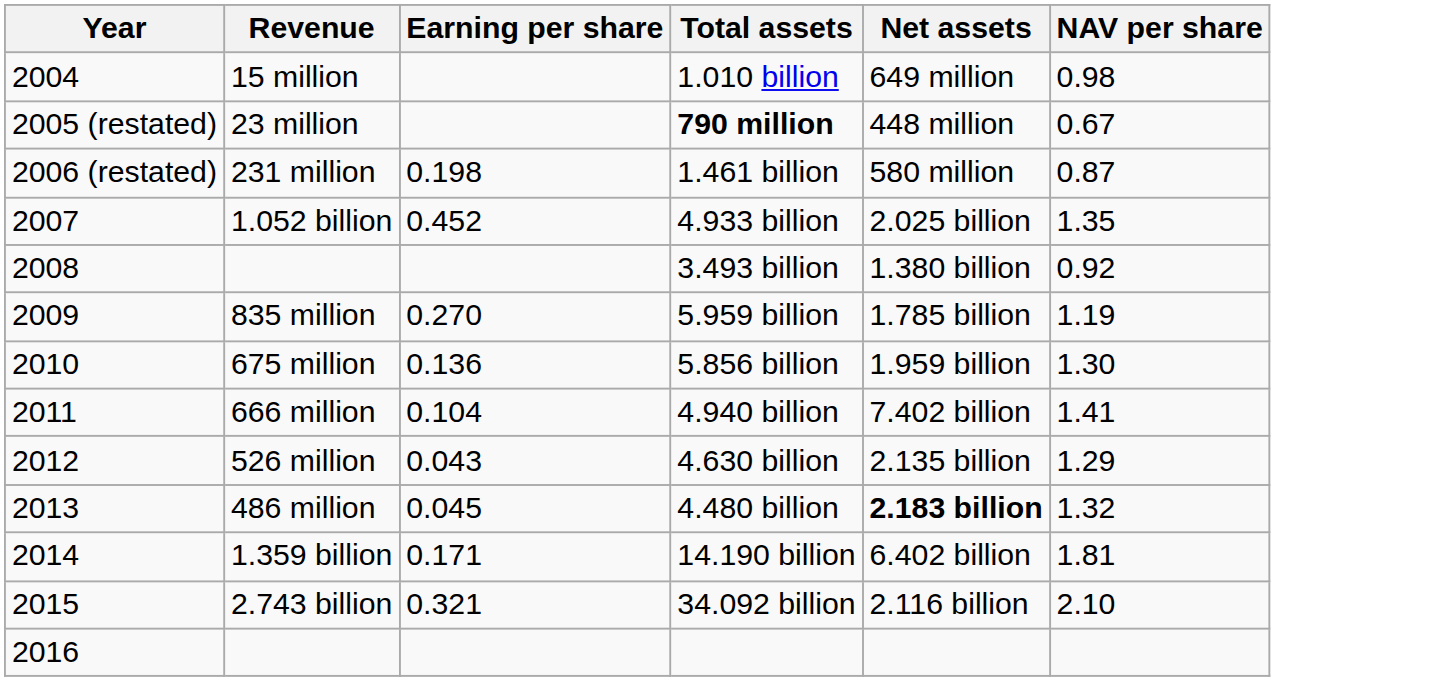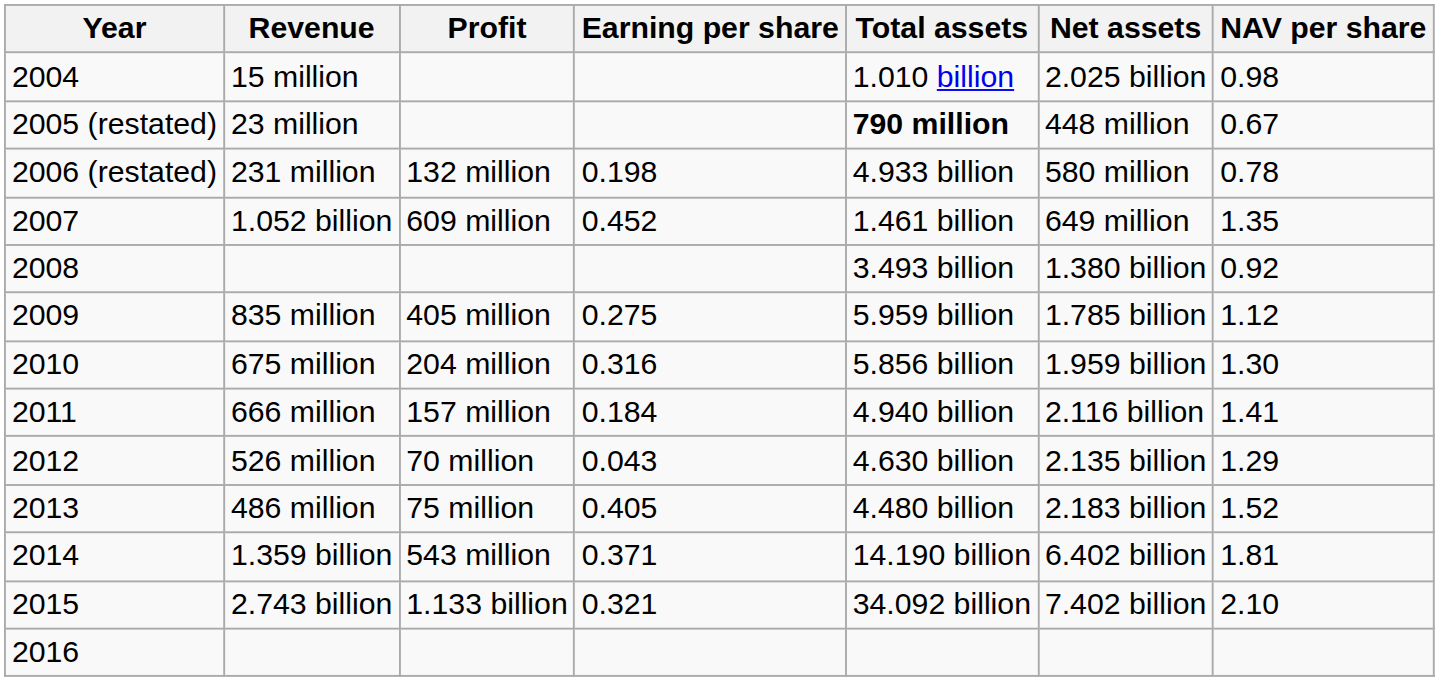+ column: Profit | 132 million | 609 million | 405 million | 204 million | 157 million | 70 million | 75 million | 543 million | 1.133 billion
15 million | Net assets: 649 million -> 2.025 billion
231 million | Total assets: 1.461 billion -> 4.933 billion
231 million | NAV per share: 0.87 -> 0.78
1.052 billion | Total assets: 4.933 billion -> 1.461 billion
1.052 billion | Net assets: 2.025 billion -> 649 million
835 million | Earning per share: 0.270 -> 0.275
835 million | NAV per share: 1.19 -> 1.12
675 million | Earning per share: 0.136 -> 0.316
666 million | Earning per share: 0.104 -> 0.184
666 million | Net assets: 7.402 billion -> 2.116 billion
486 million | Earning per share: 0.045 -> 0.405
486 million | Net assets: bold -> normal
486 million | NAV per share: 1.32 -> 1.52
1.359 billion | Earning per share: 0.171 -> 0.371
2.743 billion | Net assets: 2.116 billion -> 7.402 billion
